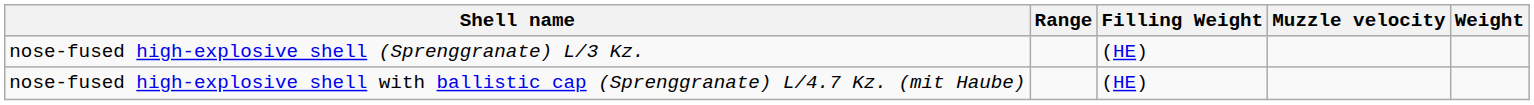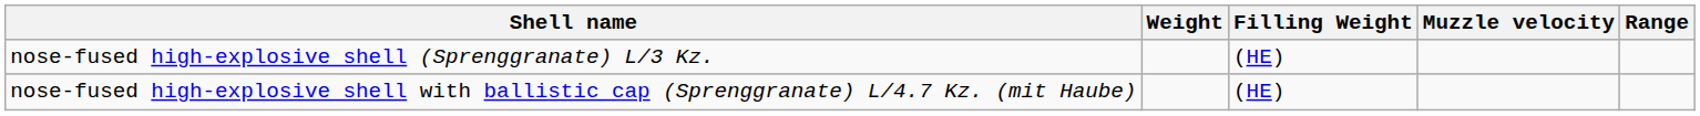columns swapped: Weight <-> Range
